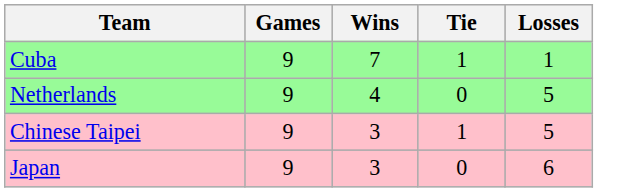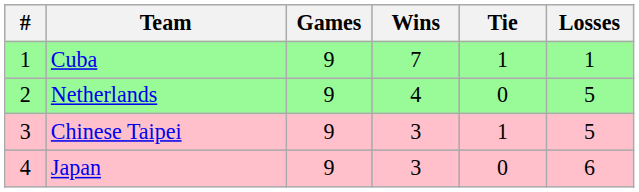+ column: # | 1 | 2 | 3 | 4
